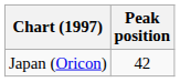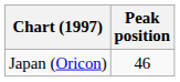Japan (Oricon) | Peak position: 42 -> 46
